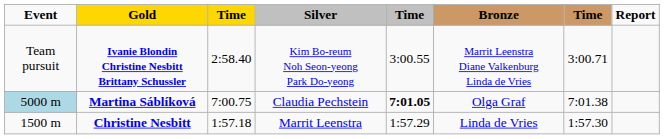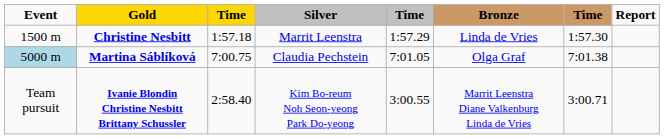rows swapped: Christine Nesbitt <-> Ivanie Blondin Christine Nesbitt Brittany Schussler
Martina Sáblíková | column 5: bold -> normal
